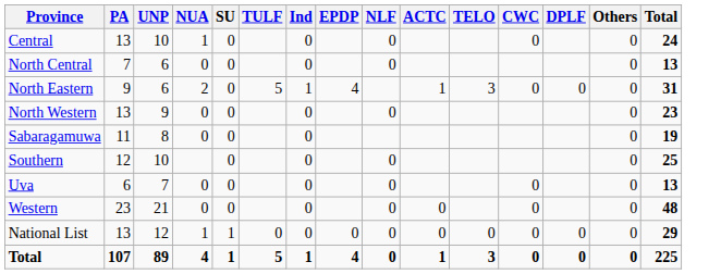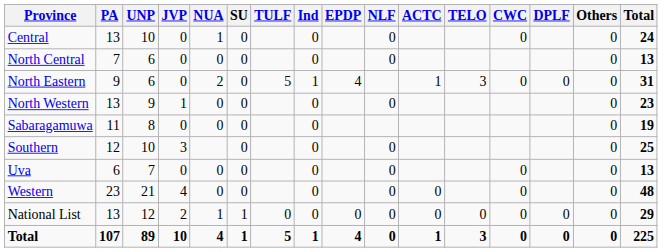+ column: JVP | 0 | 0 | 0 | 1 | 0 | 3 | 0 | 4 | 2 | 10
